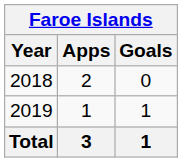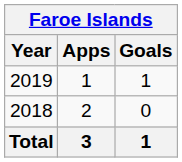rows swapped: 2018 <-> 2019
